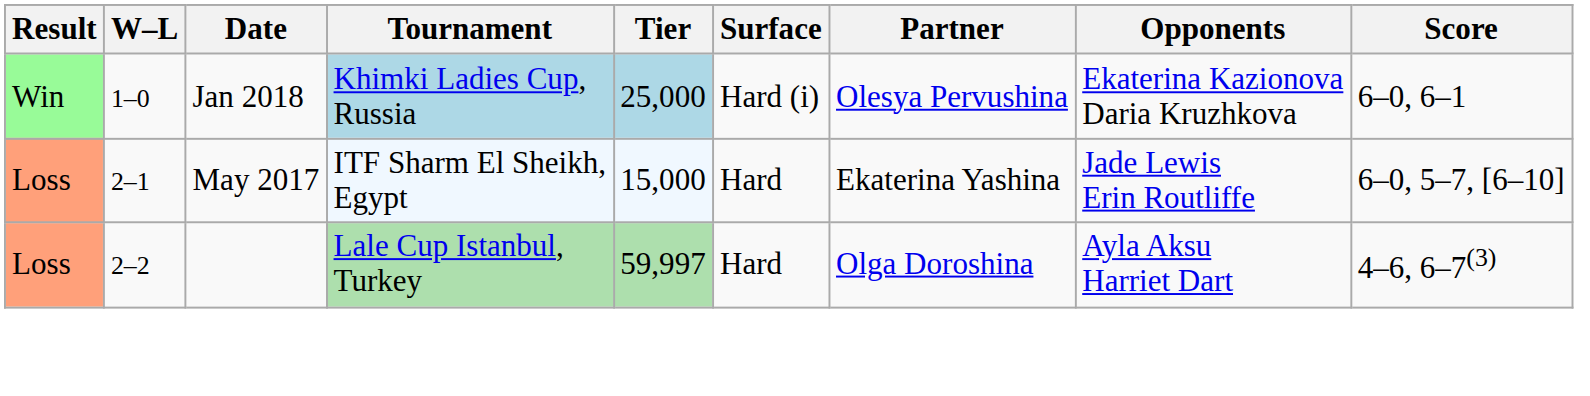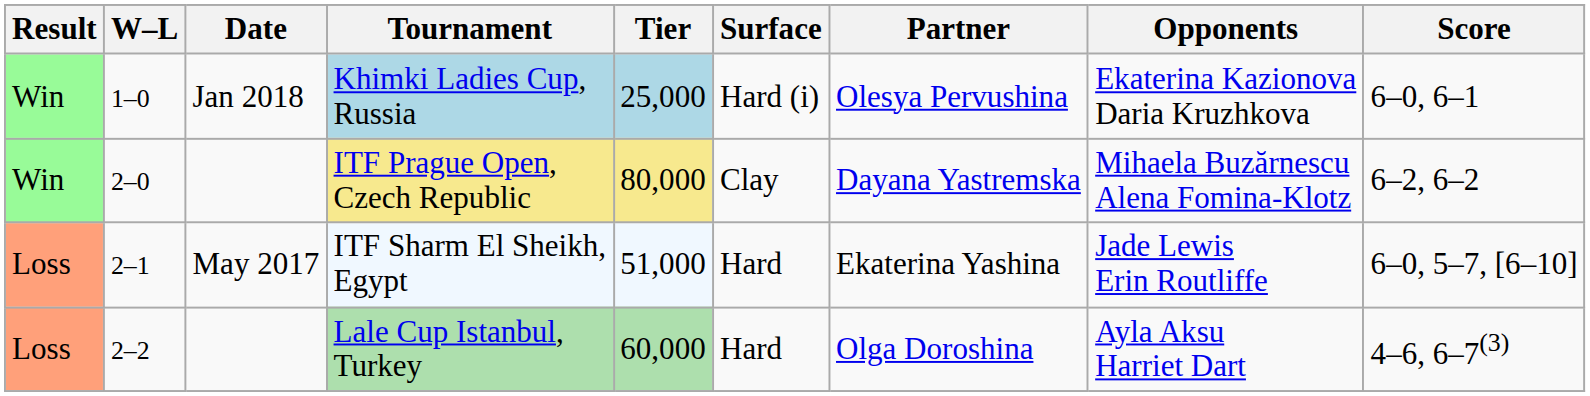+ row: Win | 2–0 | ITF Prague Open, Czech Republic | 80,000 | Clay | Dayana Yastremska | Mihaela Buzărnescu Alena Fomina-Klotz | 6–2, 6–2
ITF Sharm El Sheikh, Egypt | Tier: 15,000 -> 51,000
Lale Cup Istanbul, Turkey | Tier: 59,997 -> 60,000
